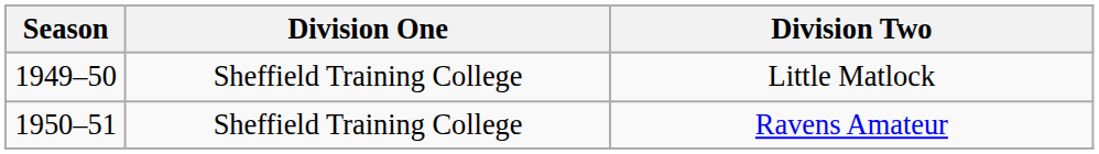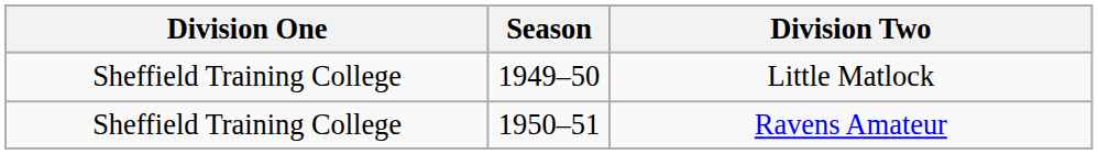columns swapped: Season <-> Division One
